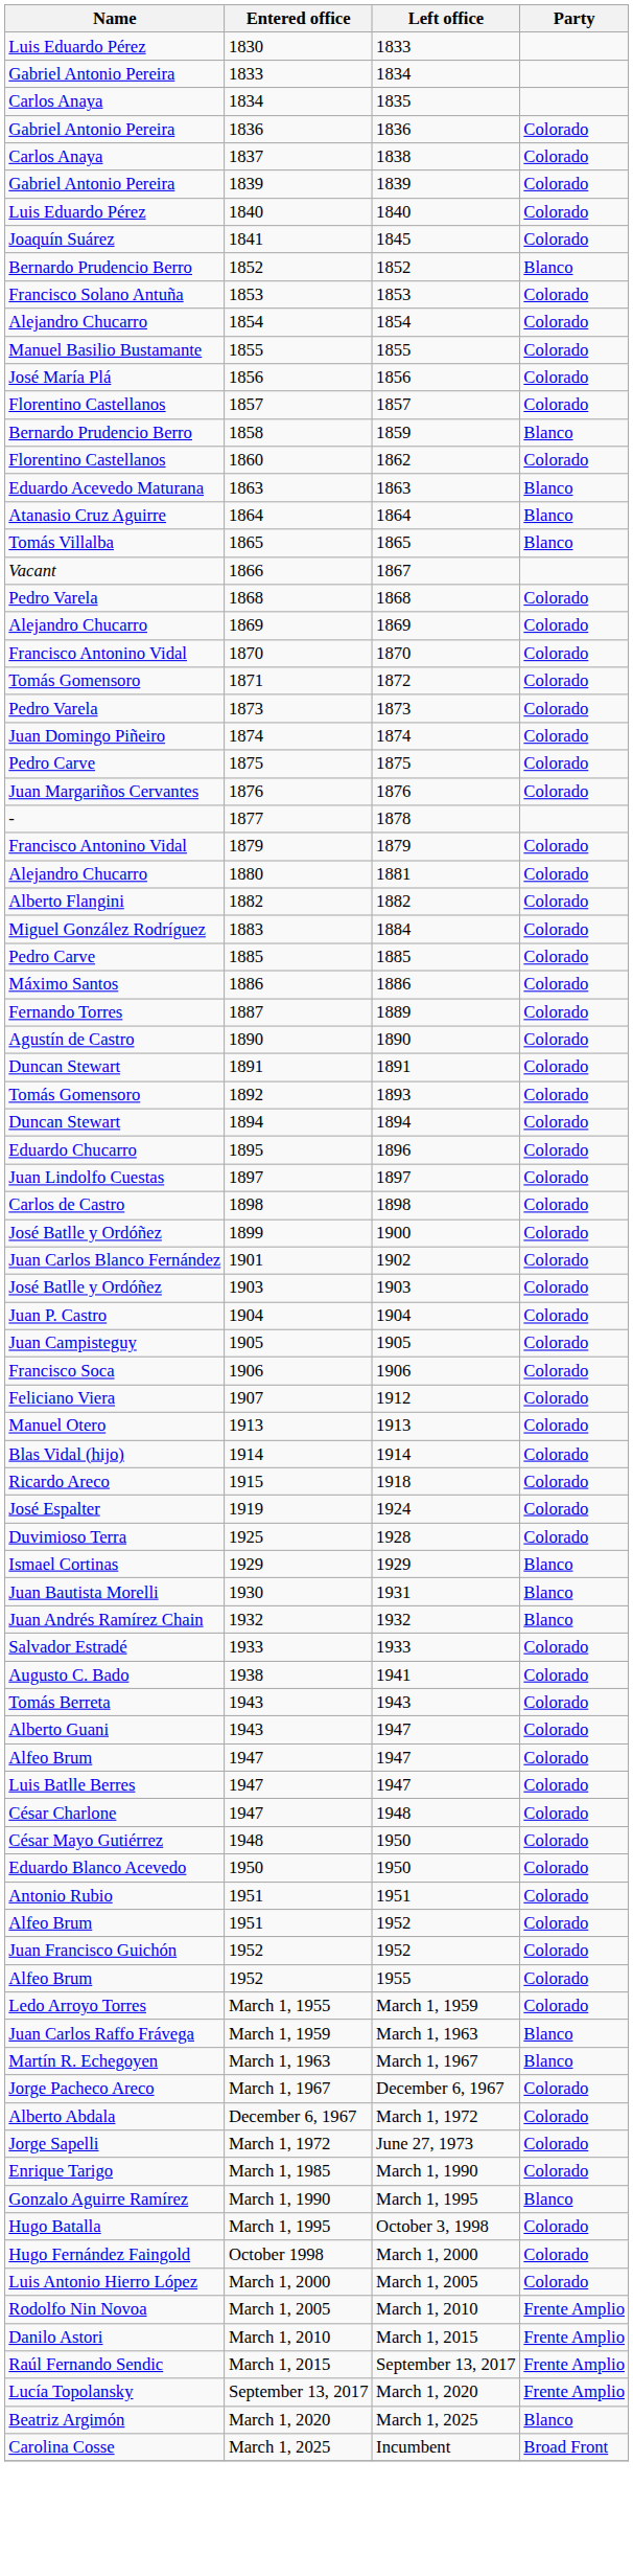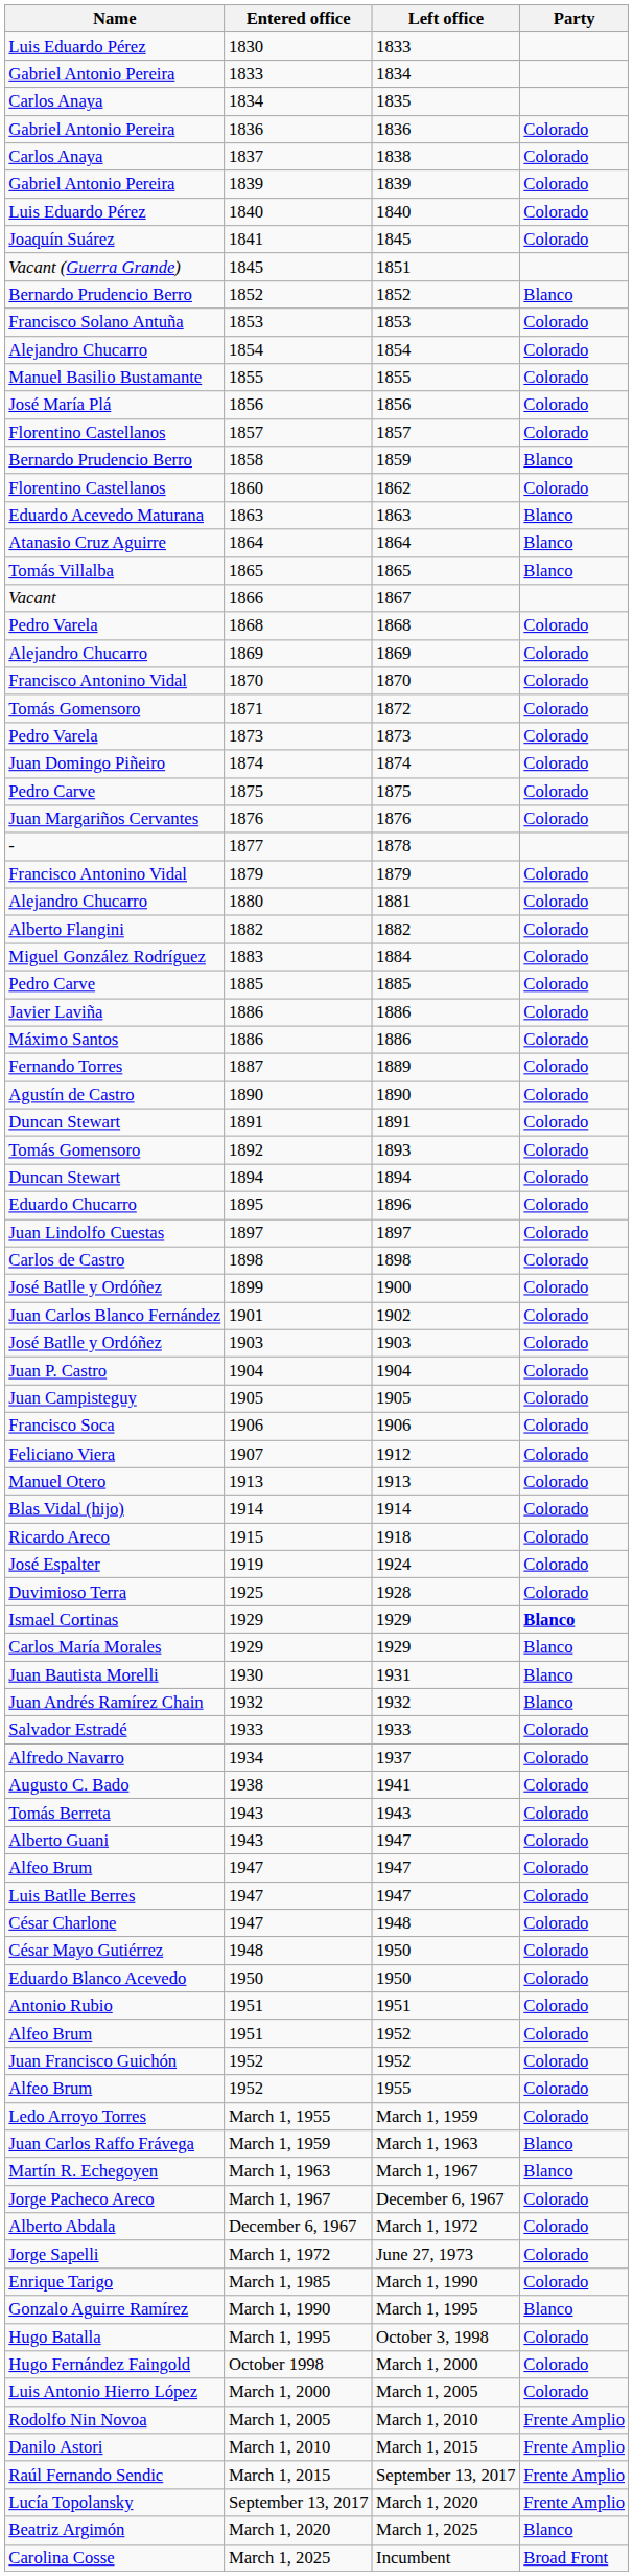+ row: Vacant (Guerra Grande) | 1845 | 1851
+ row: Javier Laviña | 1886 | 1886 | Colorado
Ismael Cortinas / 1929 | Party: normal -> bold
+ row: Carlos María Morales | 1929 | 1929 | Blanco
+ row: Alfredo Navarro | 1934 | 1937 | Colorado
